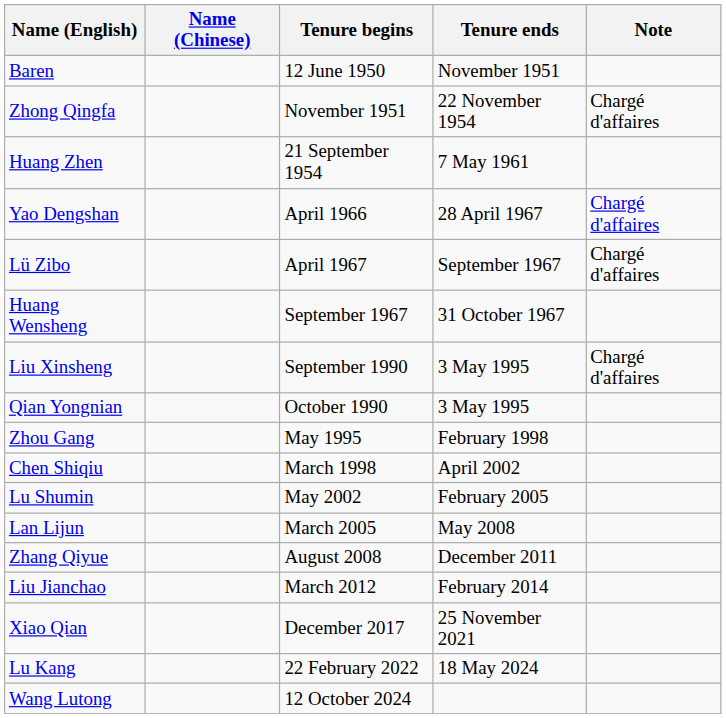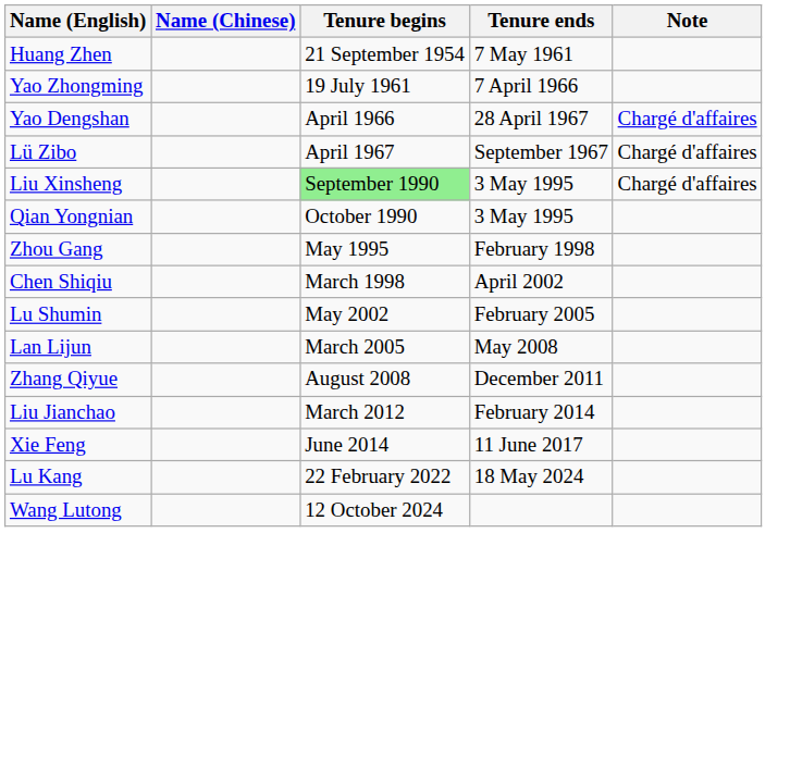- row: Baren | 12 June 1950 | November 1951
- row: Zhong Qingfa | November 1951 | 22 November 1954 | Chargé d'affaires
+ row: Yao Zhongming | 19 July 1961 | 7 April 1966
- row: Huang Wensheng | September 1967 | 31 October 1967
Liu Xinsheng | Tenure begins: no background -> lightgreen background
+ row: Xie Feng | June 2014 | 11 June 2017
- row: Xiao Qian | December 2017 | 25 November 2021
